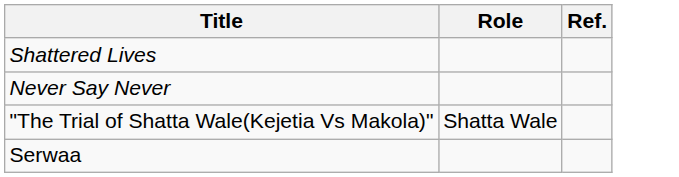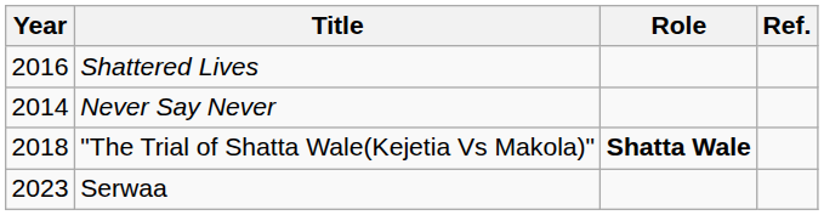+ column: Year | 2016 | 2014 | 2018 | 2023
"The Trial of Shatta Wale(Kejetia Vs Makola)" | Role: normal -> bold
